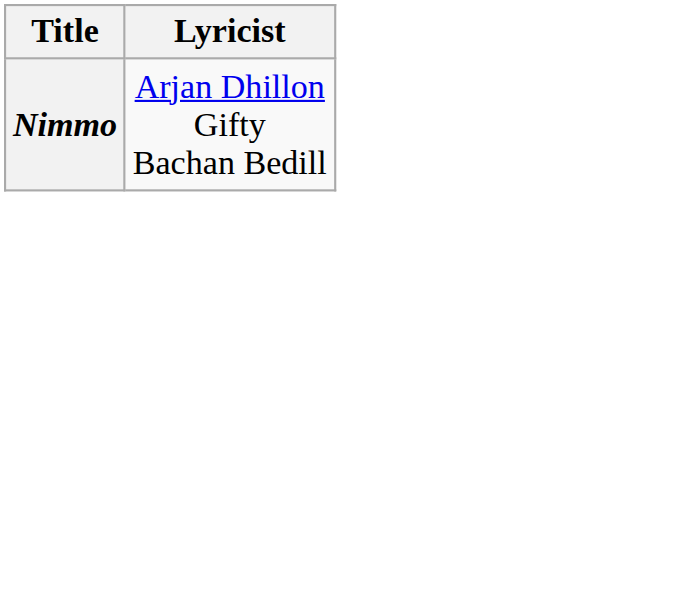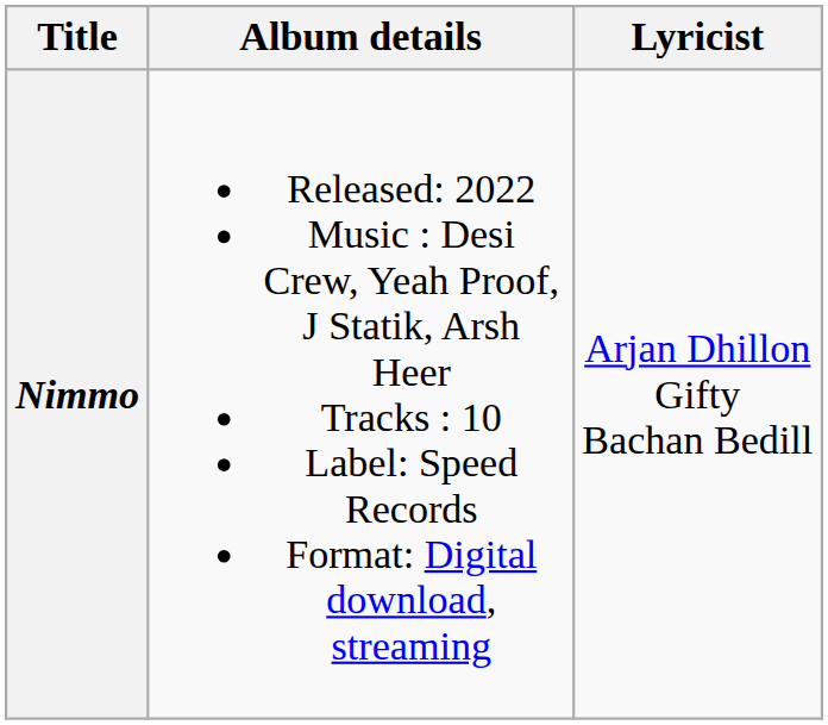+ column: Album details | Released: 2022 Music : Desi Crew, Yeah Proof, J Statik, Arsh Heer Tracks : 10 Label: Speed Records Format: Digital download, streaming
